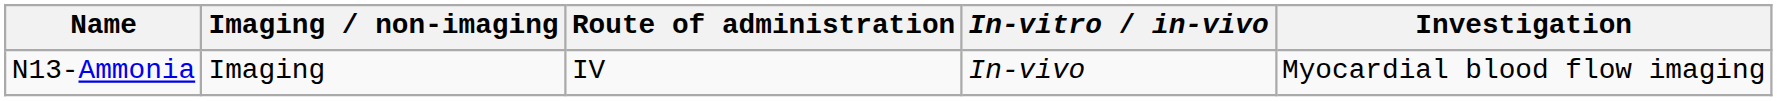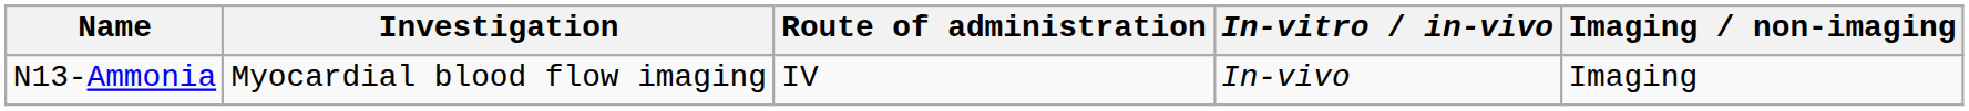columns swapped: Investigation <-> Imaging / non-imaging
